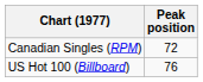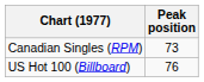Canadian Singles (RPM) | Peak position: 72 -> 73
